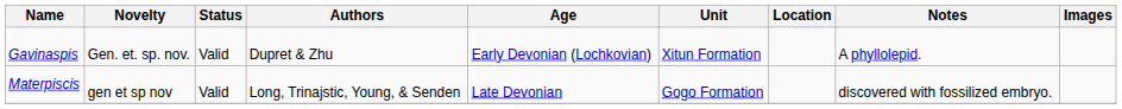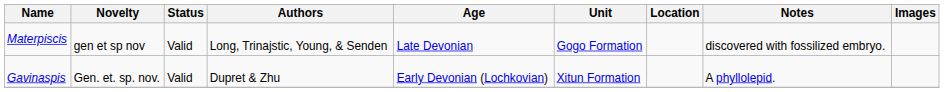rows swapped: Gavinaspis <-> Materpiscis
